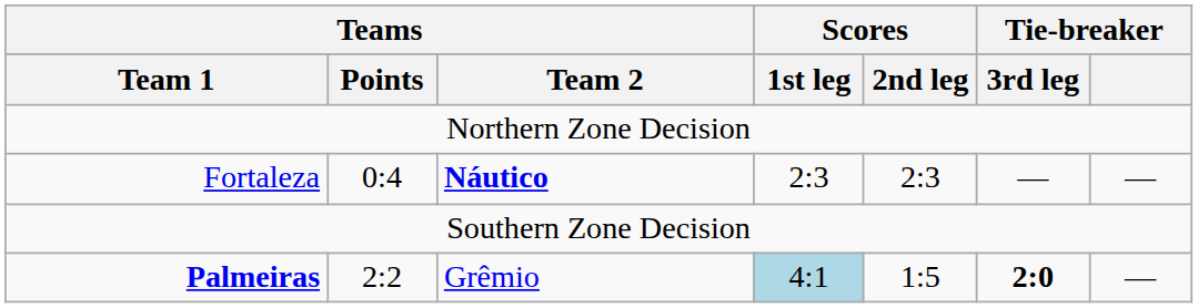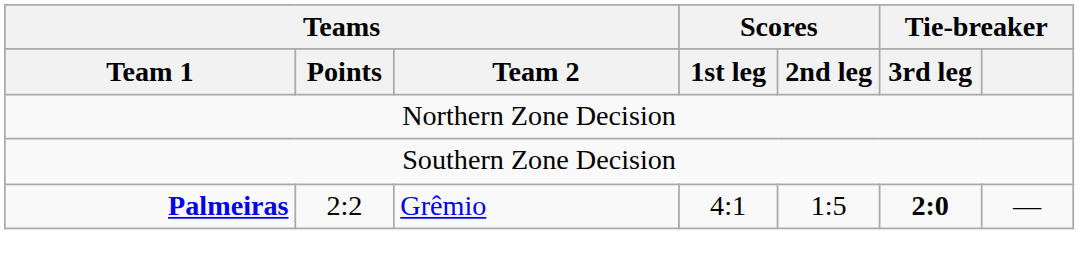- row: Fortaleza | 0:4 | Náutico | 2:3 | 2:3 | — | —
Palmeiras | Scores / 1st leg: lightblue background -> no background
